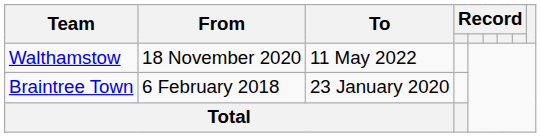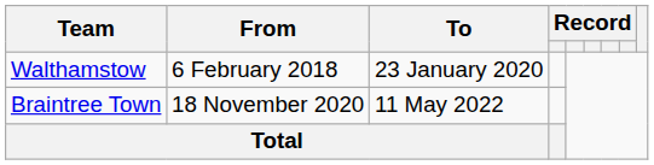Walthamstow | From: 18 November 2020 -> 6 February 2018
Walthamstow | To: 11 May 2022 -> 23 January 2020
Braintree Town | From: 6 February 2018 -> 18 November 2020
Braintree Town | To: 23 January 2020 -> 11 May 2022
